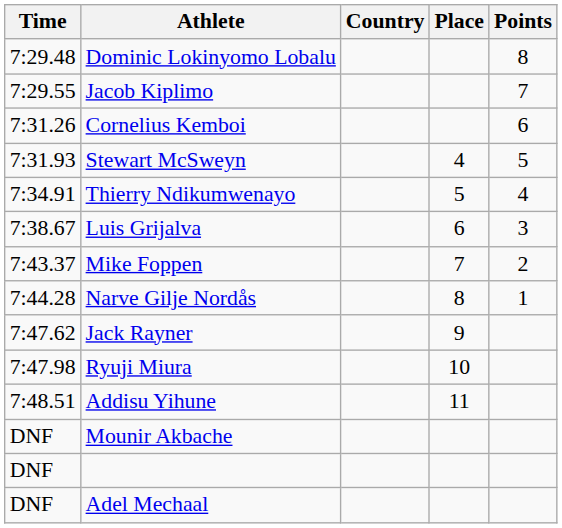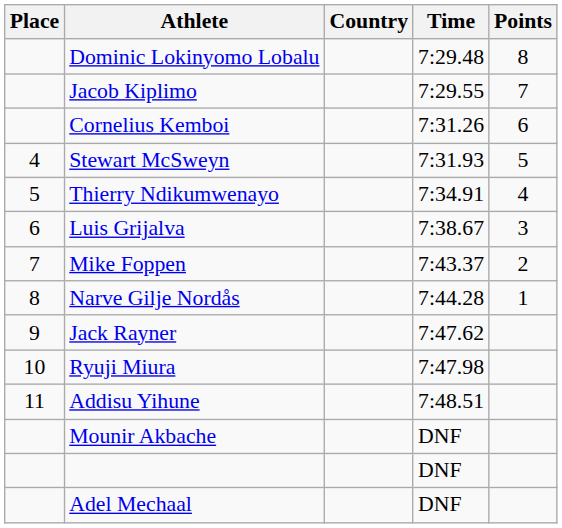columns swapped: Place <-> Time
